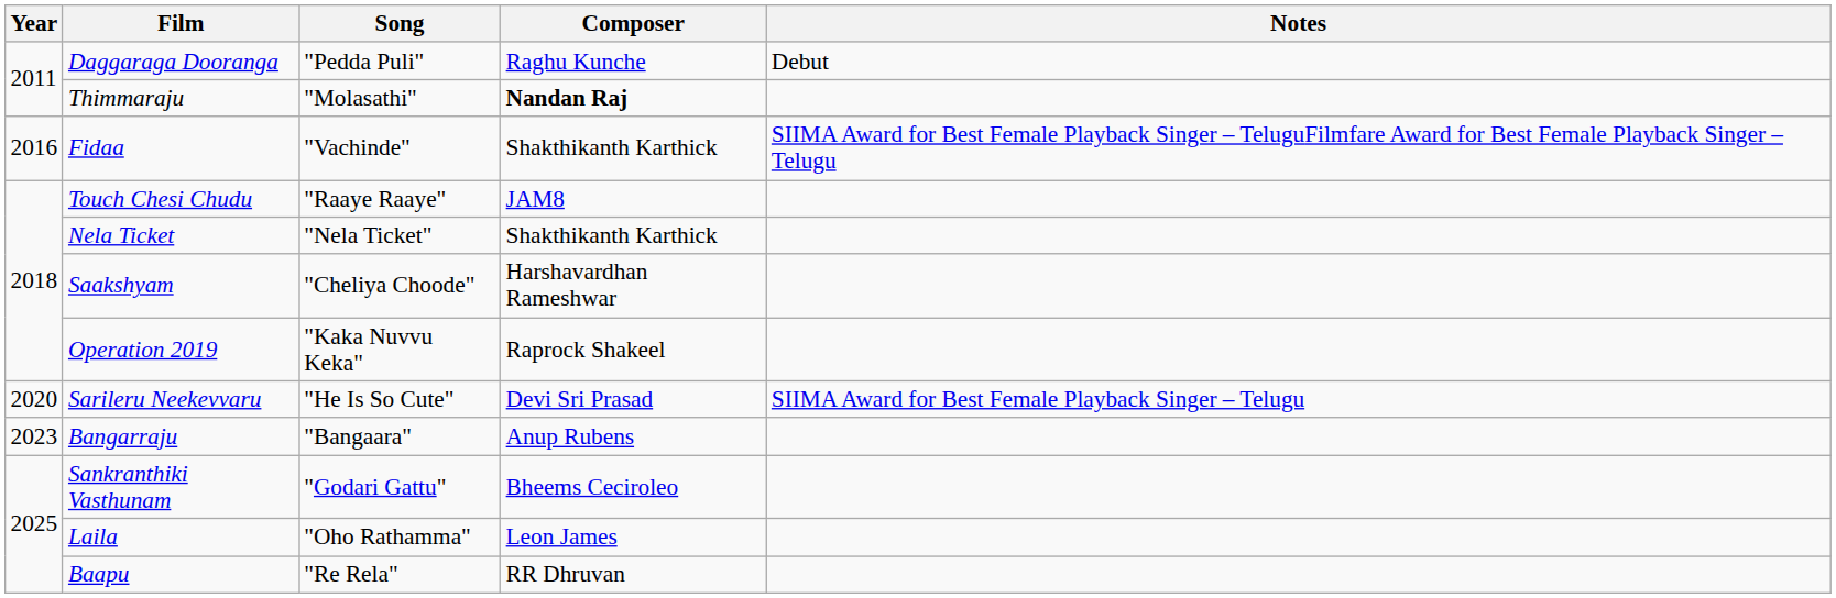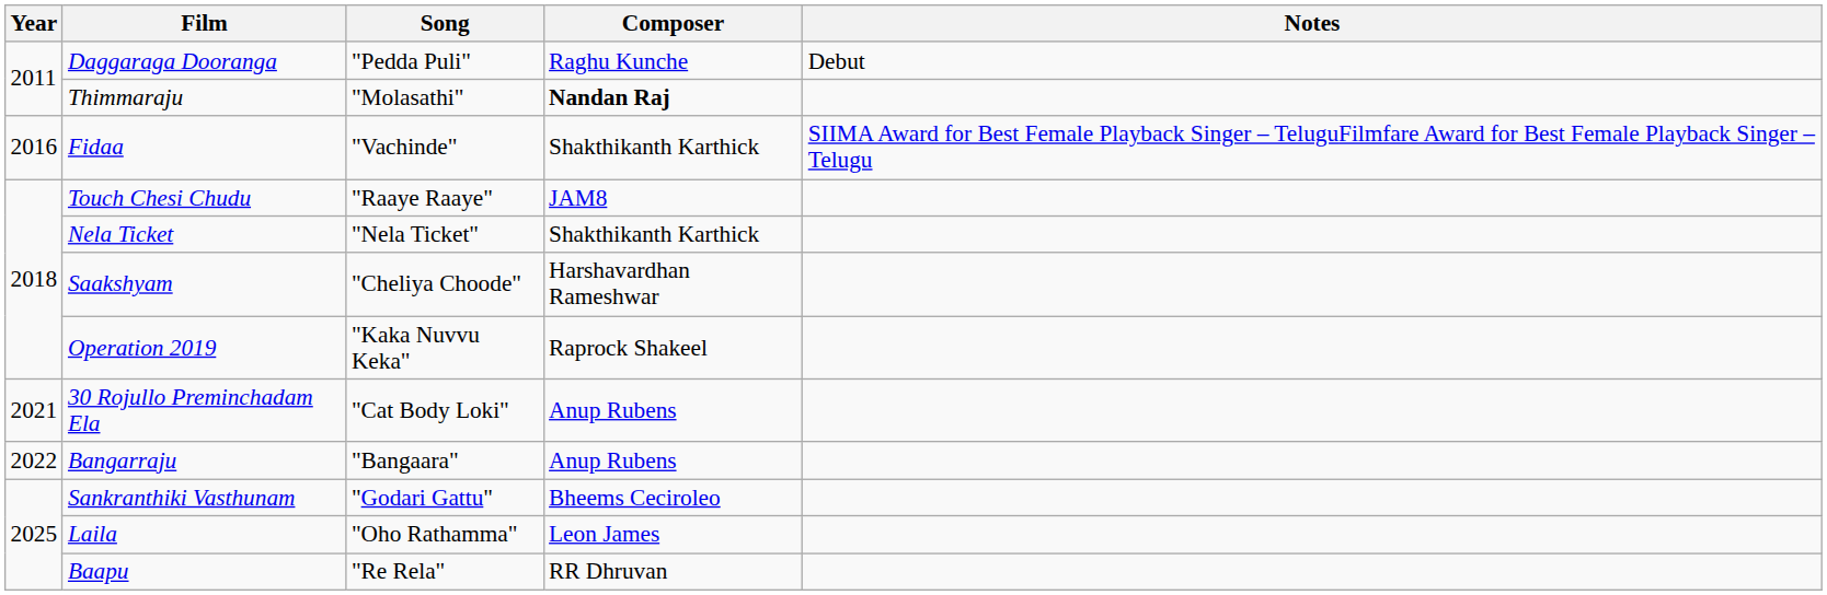- row: 2020 | Sarileru Neekevvaru | "He Is So Cute" | Devi Sri Prasad | SIIMA Award for Best Female Playback Singer – Telugu
+ row: 2021 | 30 Rojullo Preminchadam Ela | "Cat Body Loki" | Anup Rubens
Bangarraju | Year: 2023 -> 2022
